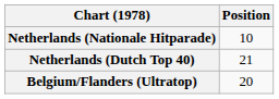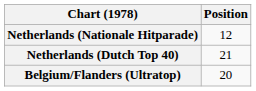Netherlands (Nationale Hitparade) | Position: 10 -> 12
